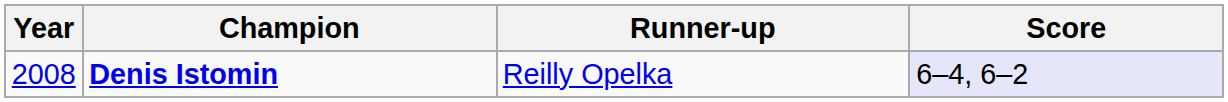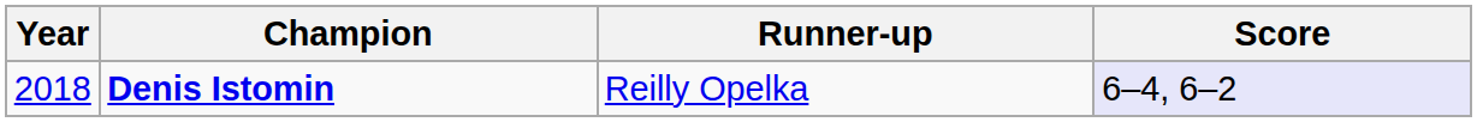Denis Istomin | Year: 2008 -> 2018
